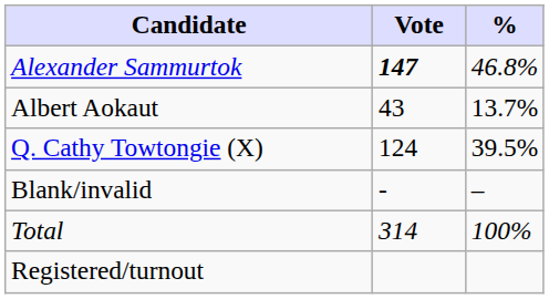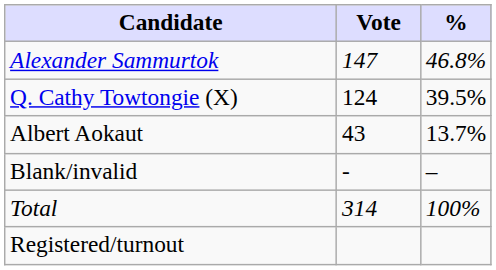Alexander Sammurtok | Vote: bold -> normal
rows swapped: Q. Cathy Towtongie (X) <-> Albert Aokaut
